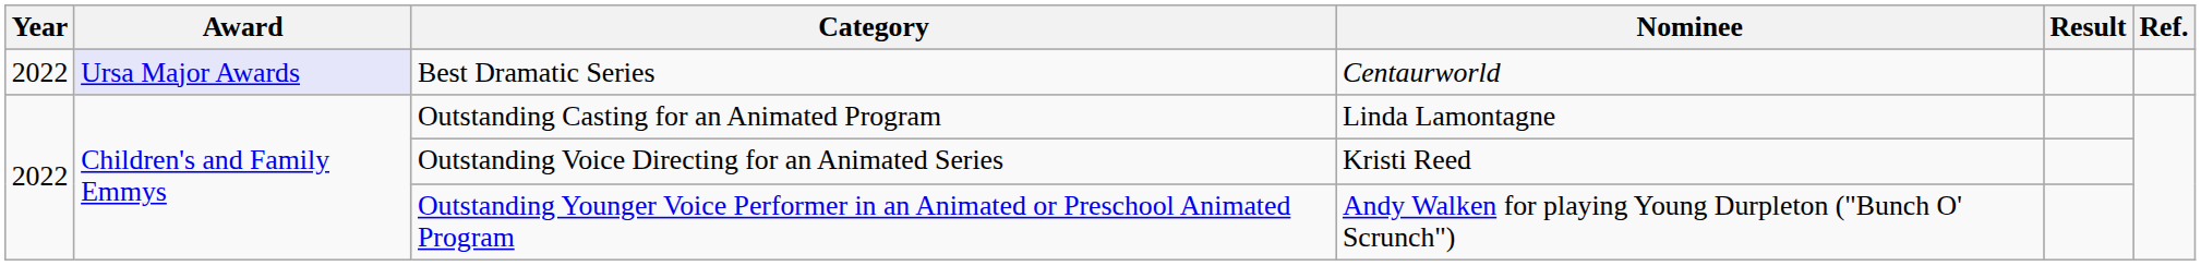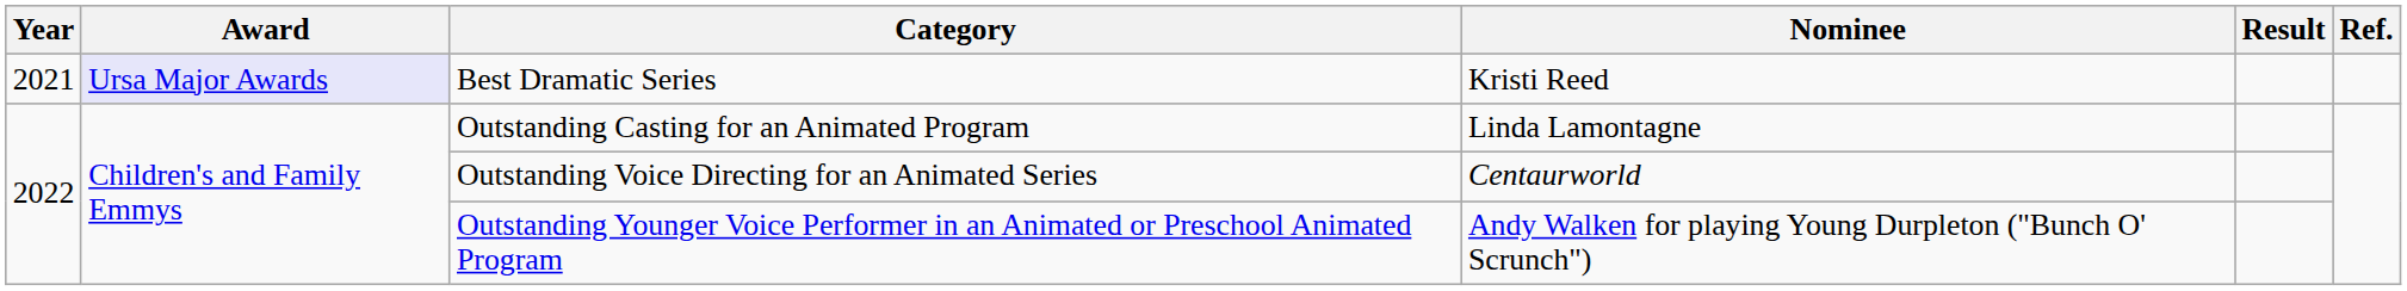Best Dramatic Series | Year: 2022 -> 2021
Best Dramatic Series | Nominee: Centaurworld -> Kristi Reed
Outstanding Voice Directing for an Animated Series | Nominee: Kristi Reed -> Centaurworld
